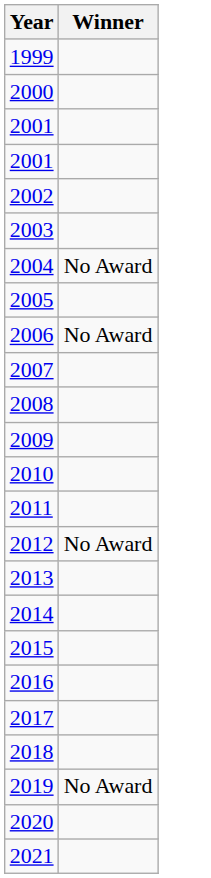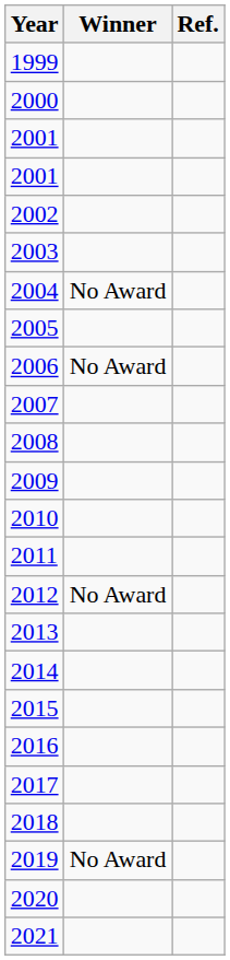+ column: Ref.
